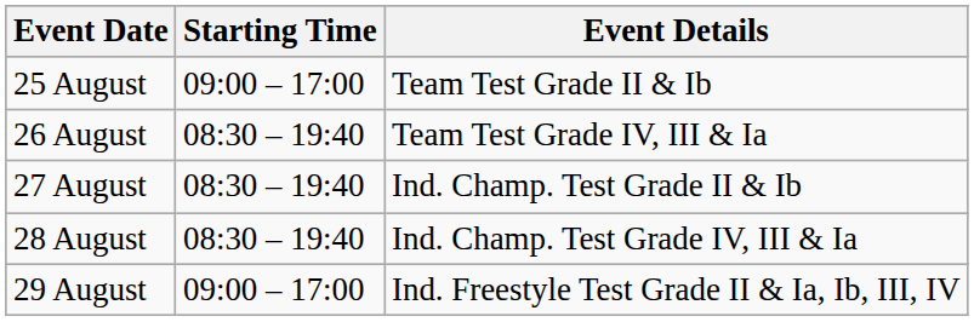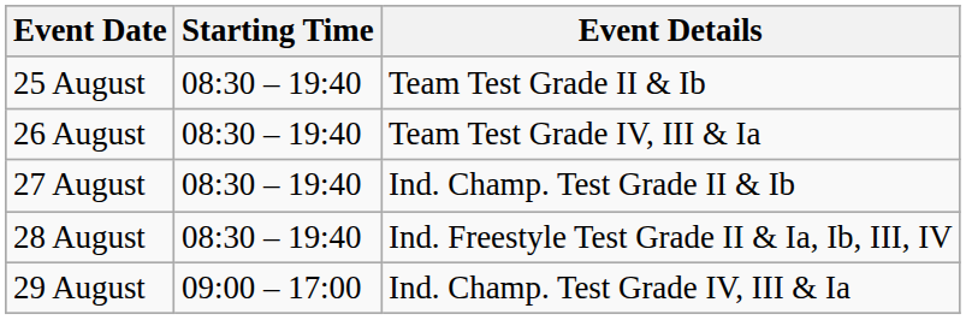25 August | Starting Time: 09:00 – 17:00 -> 08:30 – 19:40
28 August | Event Details: Ind. Champ. Test Grade IV, III & Ia -> Ind. Freestyle Test Grade II & Ia, Ib, III, IV
29 August | Event Details: Ind. Freestyle Test Grade II & Ia, Ib, III, IV -> Ind. Champ. Test Grade IV, III & Ia
